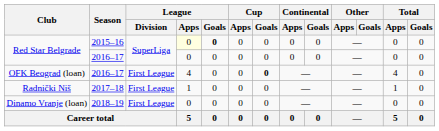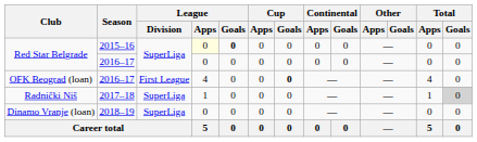Radnički Niš | League / Division: First League -> SuperLiga
Radnički Niš | Total / Goals: no background -> lightgrey background
Dinamo Vranje (loan) | League / Division: First League -> SuperLiga
